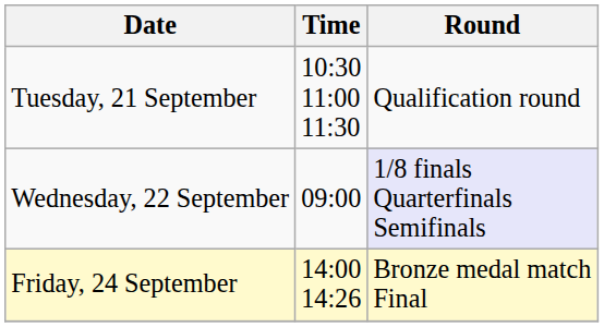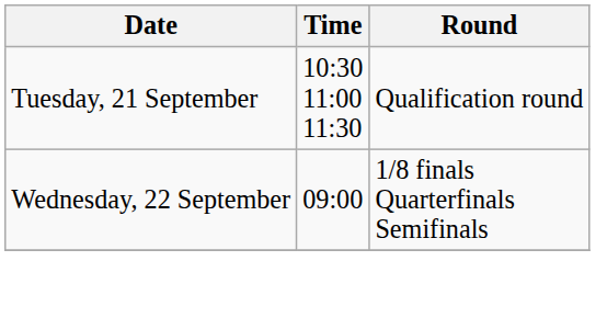Wednesday, 22 September | Round: lavender background -> no background
- row: Friday, 24 September | 14:00 14:26 | Bronze medal match Final
